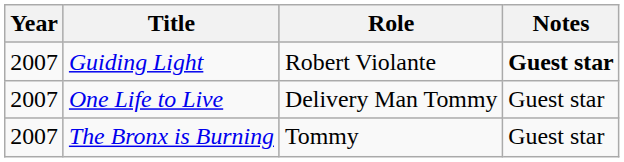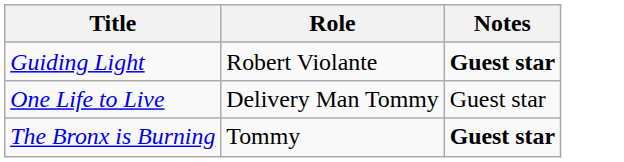- column: Year | 2007 | 2007 | 2007
The Bronx is Burning | Notes: normal -> bold
